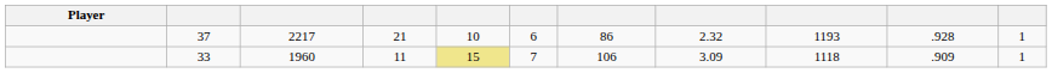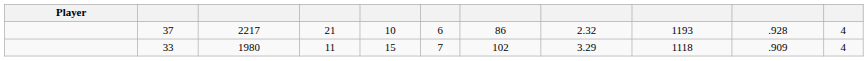37 | column 11: 1 -> 4
33 | column 3: 1960 -> 1980
33 | column 5: khaki background -> no background
33 | column 7: 106 -> 102
33 | column 8: 3.09 -> 3.29
33 | column 11: 1 -> 4
